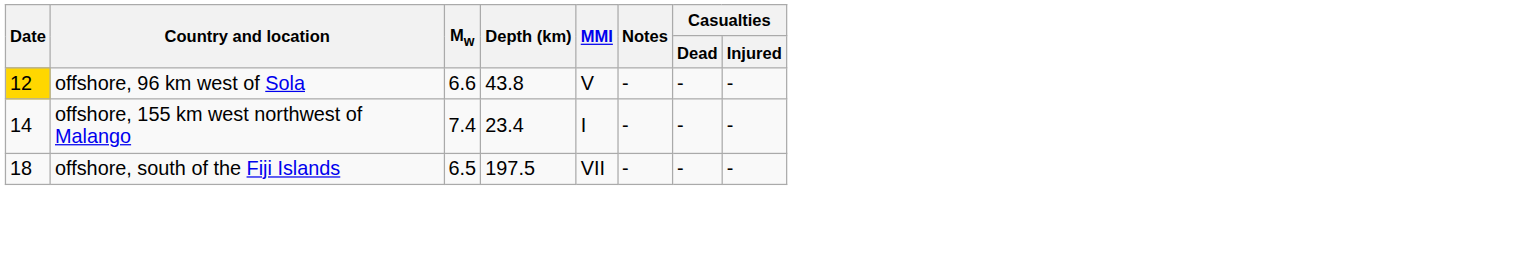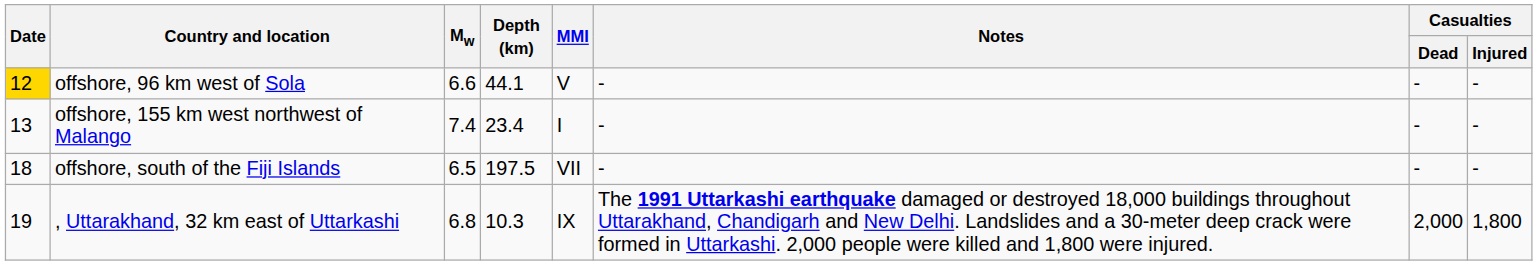offshore, 96 km west of Sola | Depth (km): 43.8 -> 44.1
offshore, 155 km west northwest of Malango | Date: 14 -> 13
+ row: 19 | , Uttarakhand, 32 km east of Uttarkashi | 6.8 | 10.3 | IX | The 1991 Uttarkashi earthquake damaged or destroyed 18,000 buildings throughout Uttarakhand, Chandigarh and New Delhi. Landslides and a 30-meter deep crack were formed in Uttarkashi. 2,000 people were killed and 1,800 were injured. | 2,000 | 1,800
